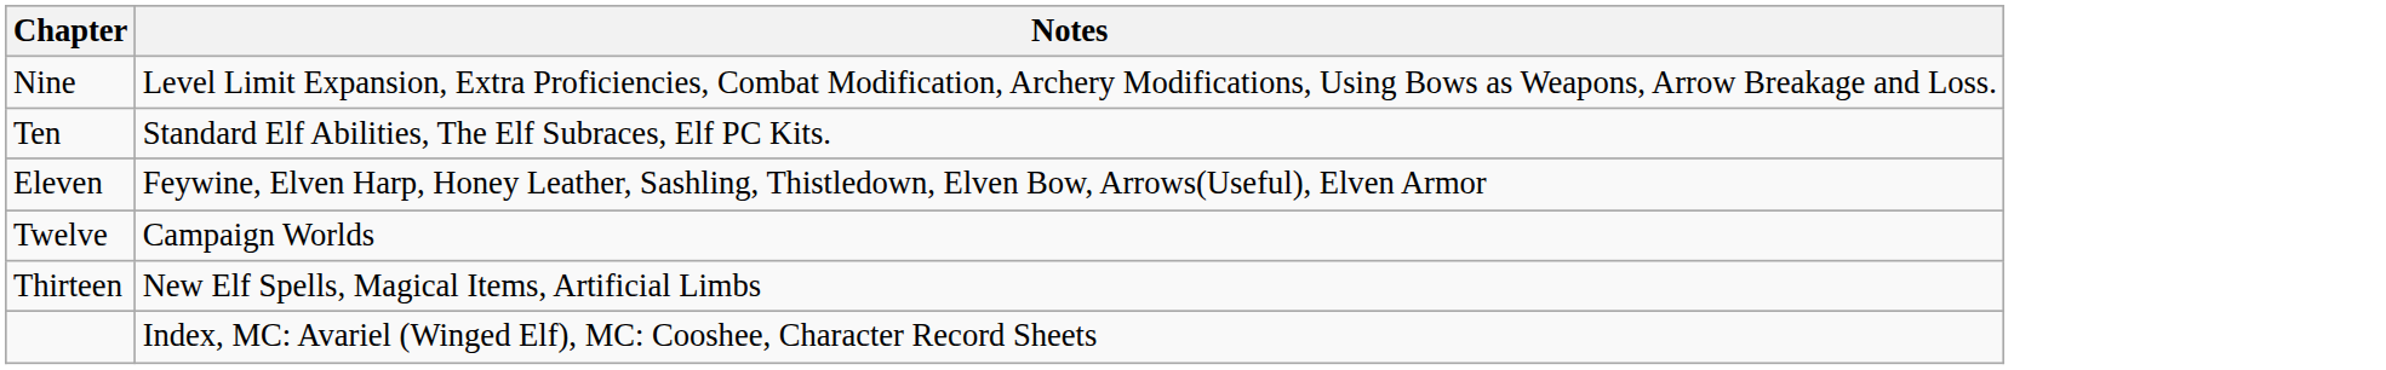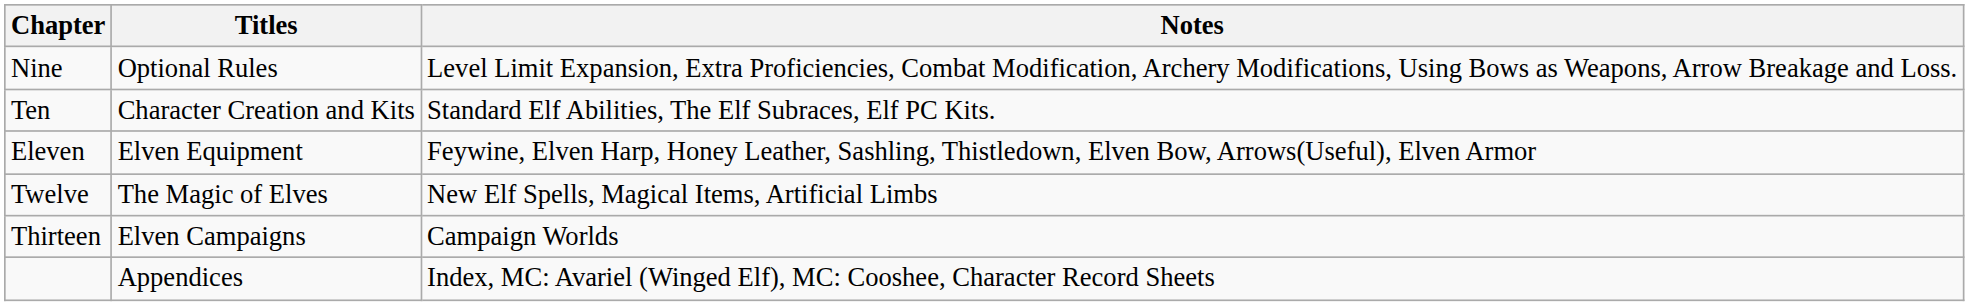+ column: Titles | Optional Rules | Character Creation and Kits | Elven Equipment | The Magic of Elves | Elven Campaigns | Appendices
Twelve | Notes: Campaign Worlds -> New Elf Spells, Magical Items, Artificial Limbs
Thirteen | Notes: New Elf Spells, Magical Items, Artificial Limbs -> Campaign Worlds
